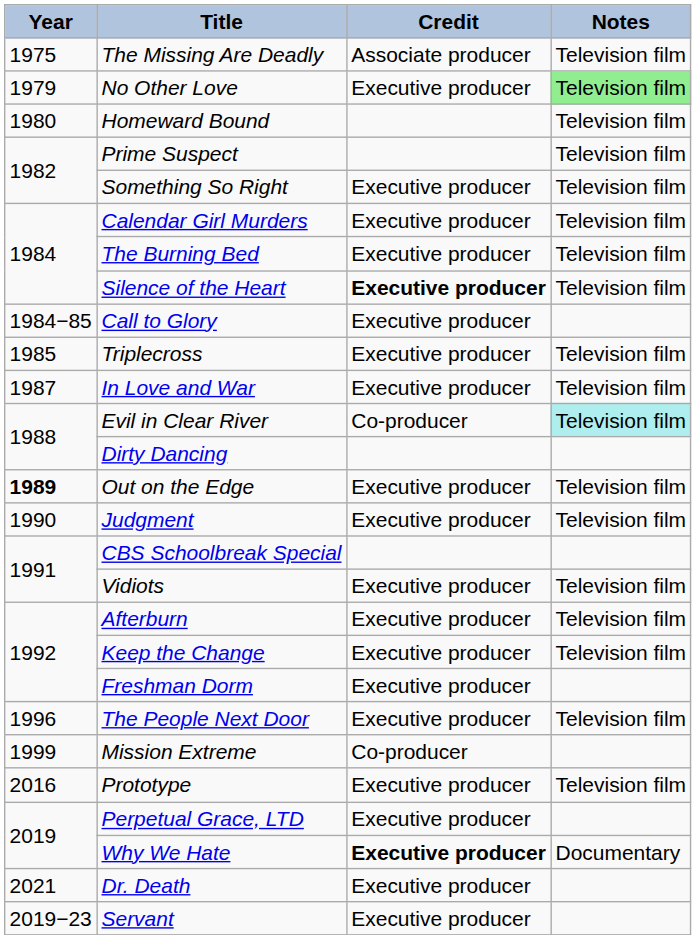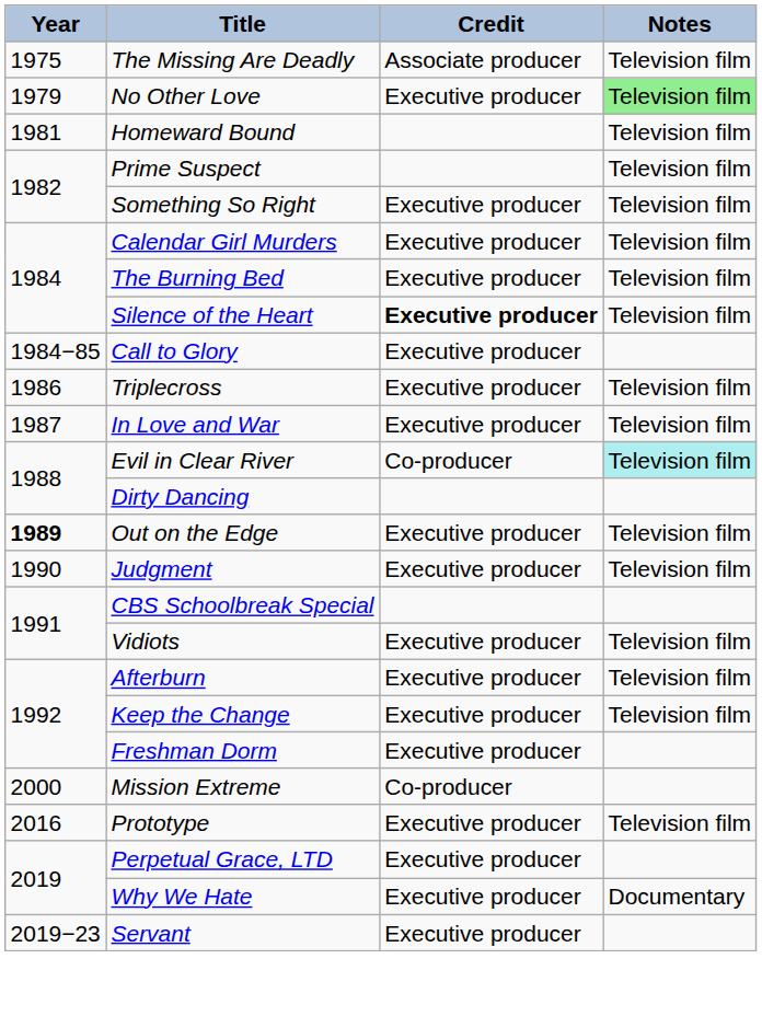Homeward Bound | Year: 1980 -> 1981
Triplecross | Year: 1985 -> 1986
- row: 1996 | The People Next Door | Executive producer | Television film
Mission Extreme | Year: 1999 -> 2000
Why We Hate | Credit: bold -> normal
- row: 2021 | Dr. Death | Executive producer
